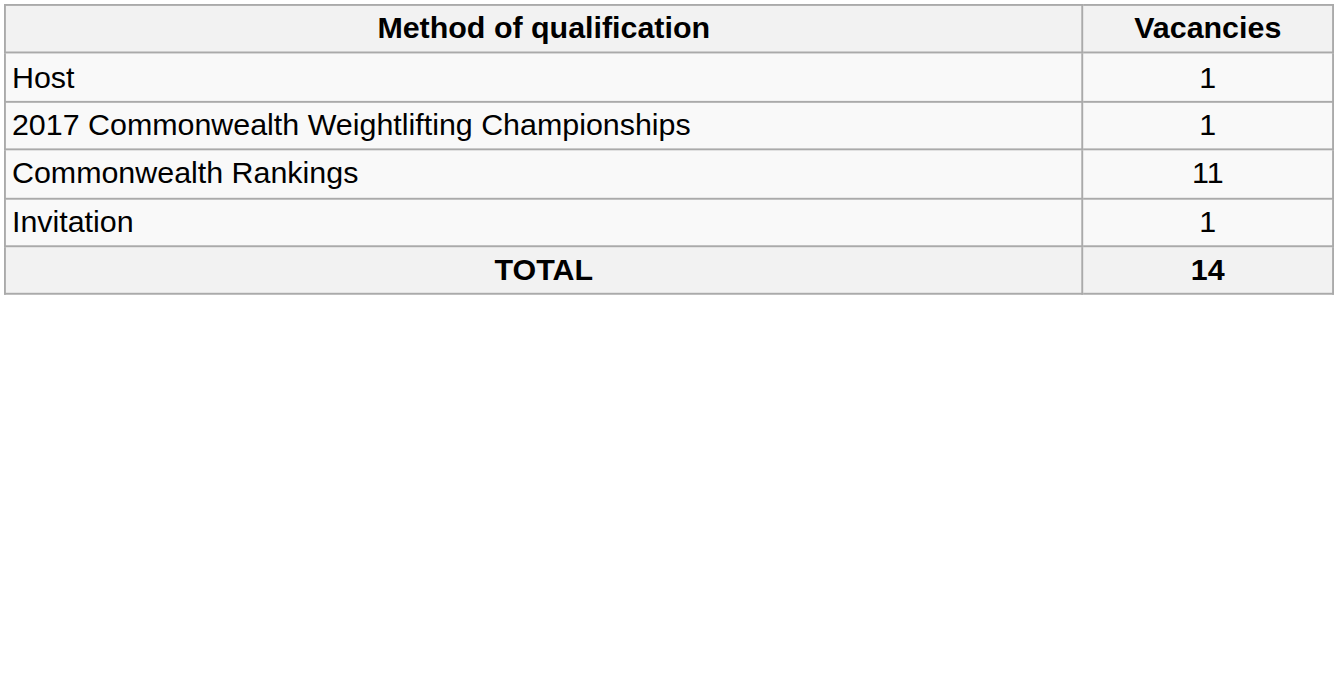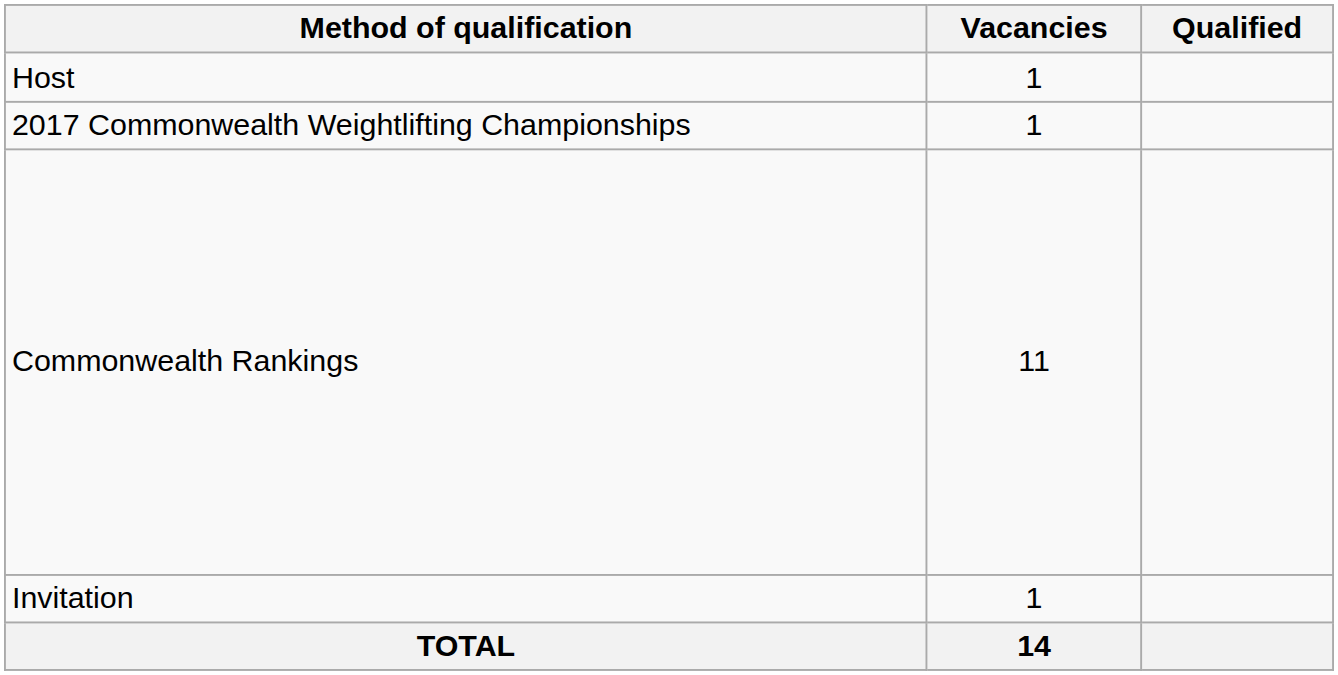+ column: Qualified
